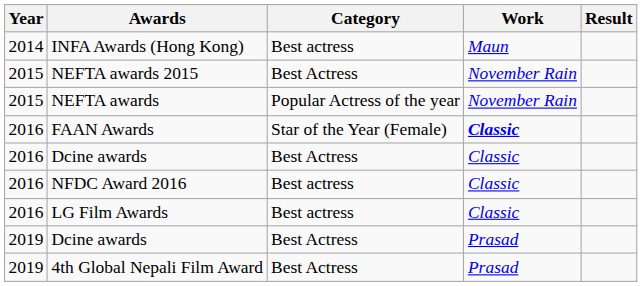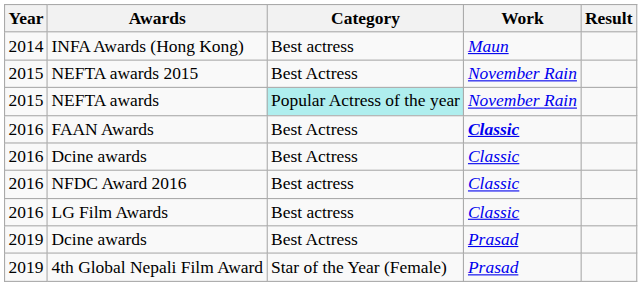NEFTA awards | Category: no background -> paleturquoise background
FAAN Awards | Category: Star of the Year (Female) -> Best Actress
4th Global Nepali Film Award | Category: Best Actress -> Star of the Year (Female)
